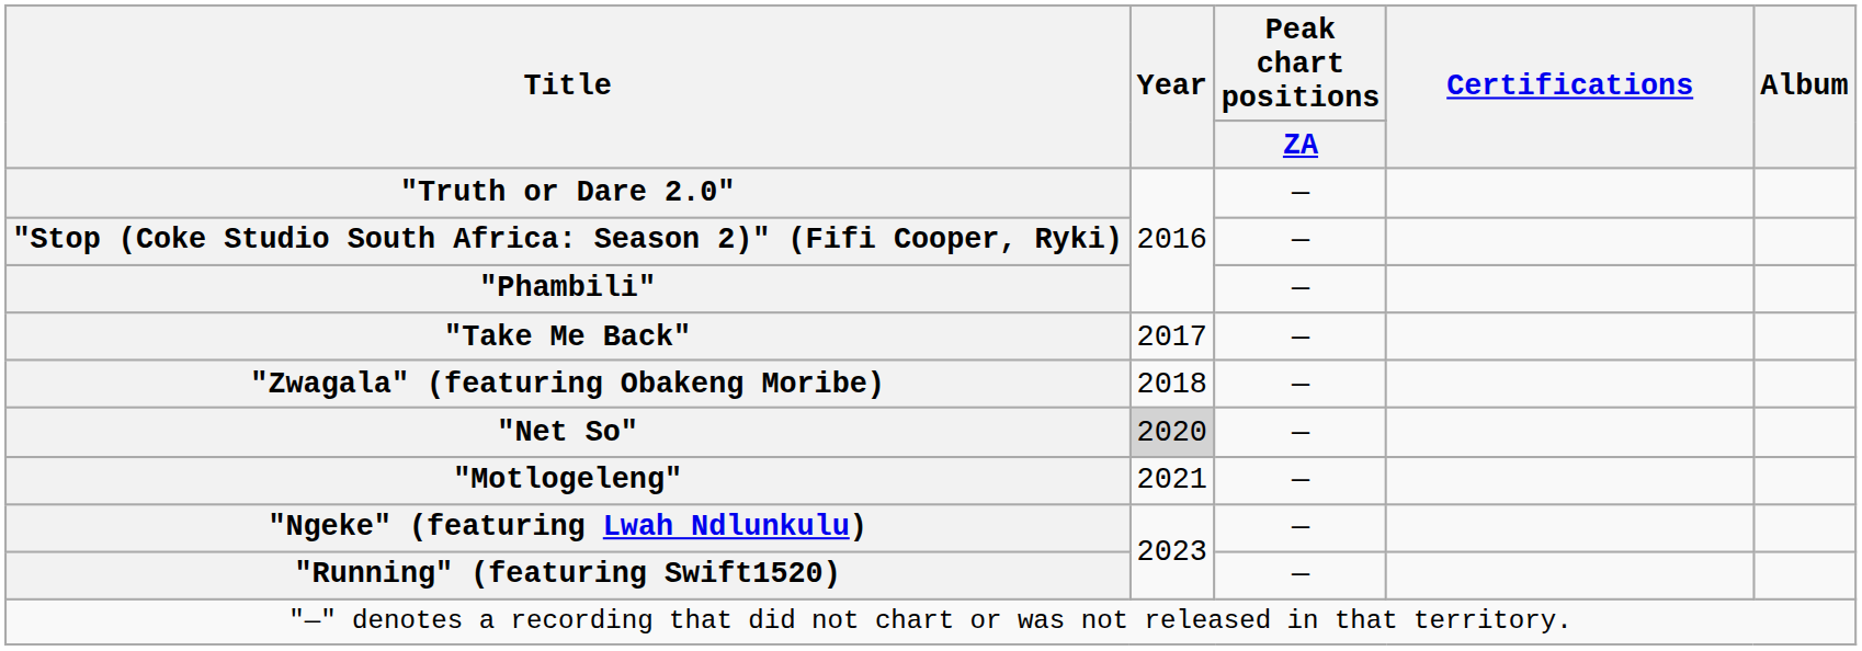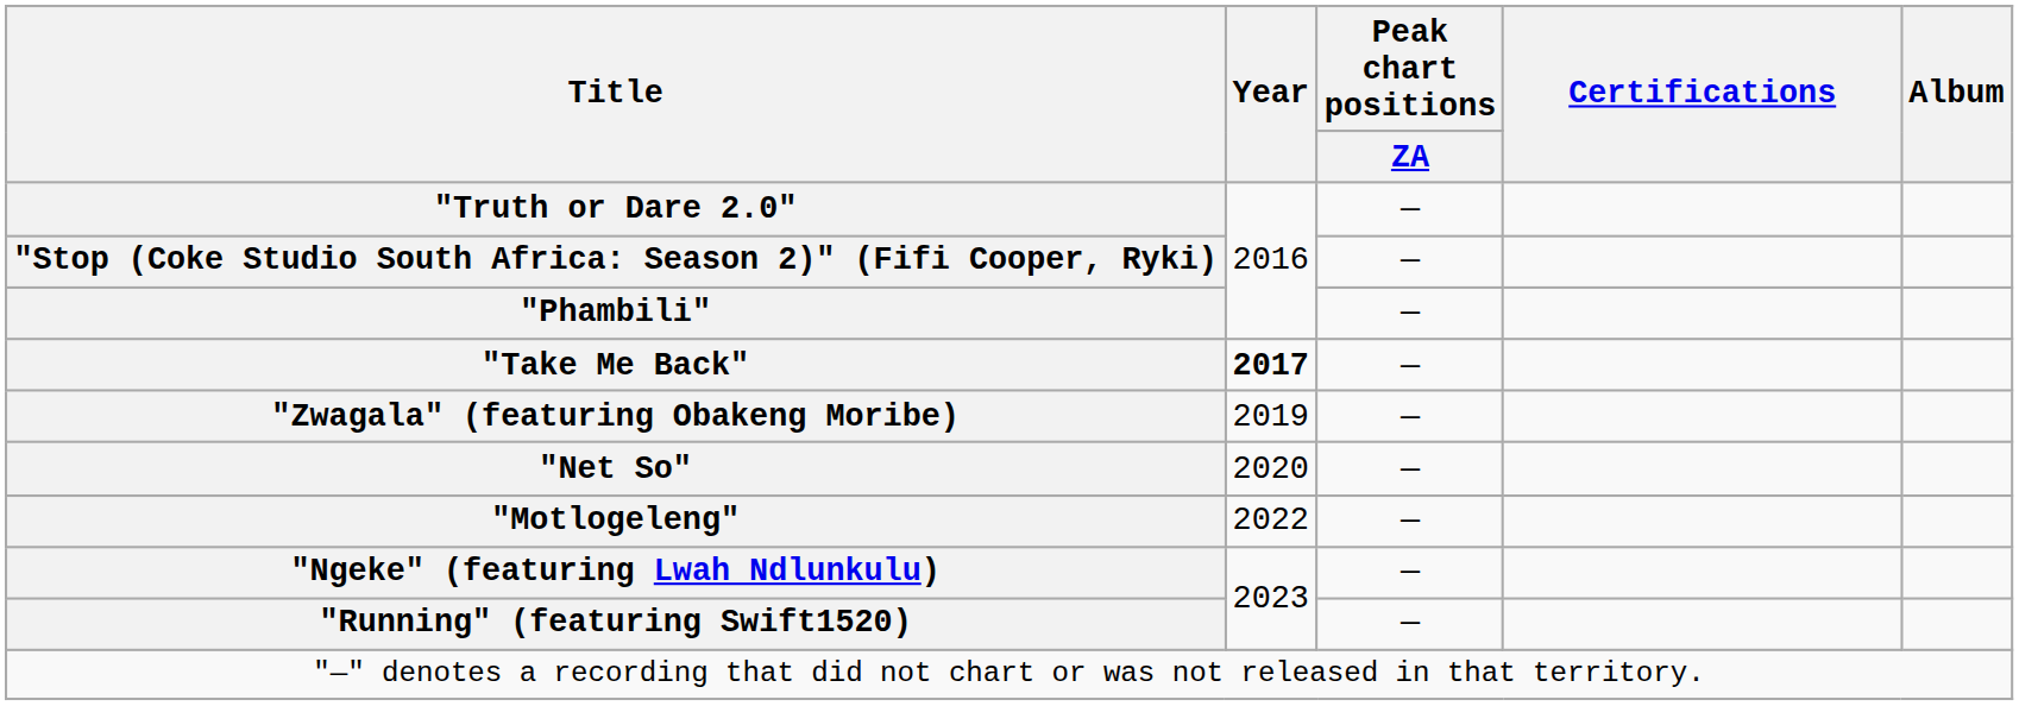"Take Me Back" | Year: normal -> bold
"Zwagala" (featuring Obakeng Moribe) | Year: 2018 -> 2019
"Net So" | Year: lightgrey background -> no background
"Motlogeleng" | Year: 2021 -> 2022
